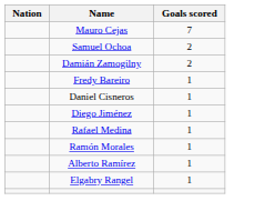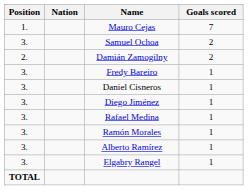+ column: Position | 1. | 3. | 2. | 3. | 3. | 3. | 3. | 3. | 3. | 3. | TOTAL
